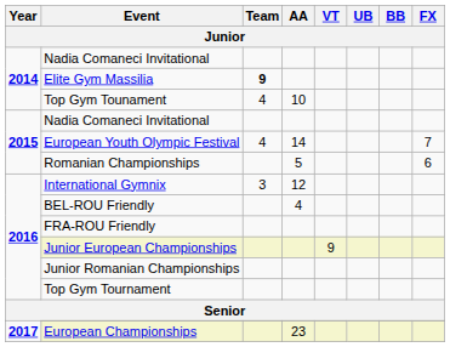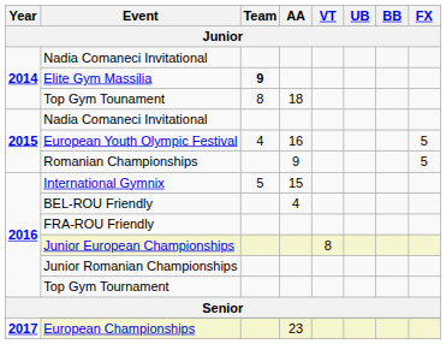Top Gym Tounament | Team: 4 -> 8
Top Gym Tounament | AA: 10 -> 18
European Youth Olympic Festival | AA: 14 -> 16
European Youth Olympic Festival | FX: 7 -> 5
Romanian Championships | AA: 5 -> 9
Romanian Championships | FX: 6 -> 5
International Gymnix | Team: 3 -> 5
International Gymnix | AA: 12 -> 15
Junior European Championships | VT: 9 -> 8
